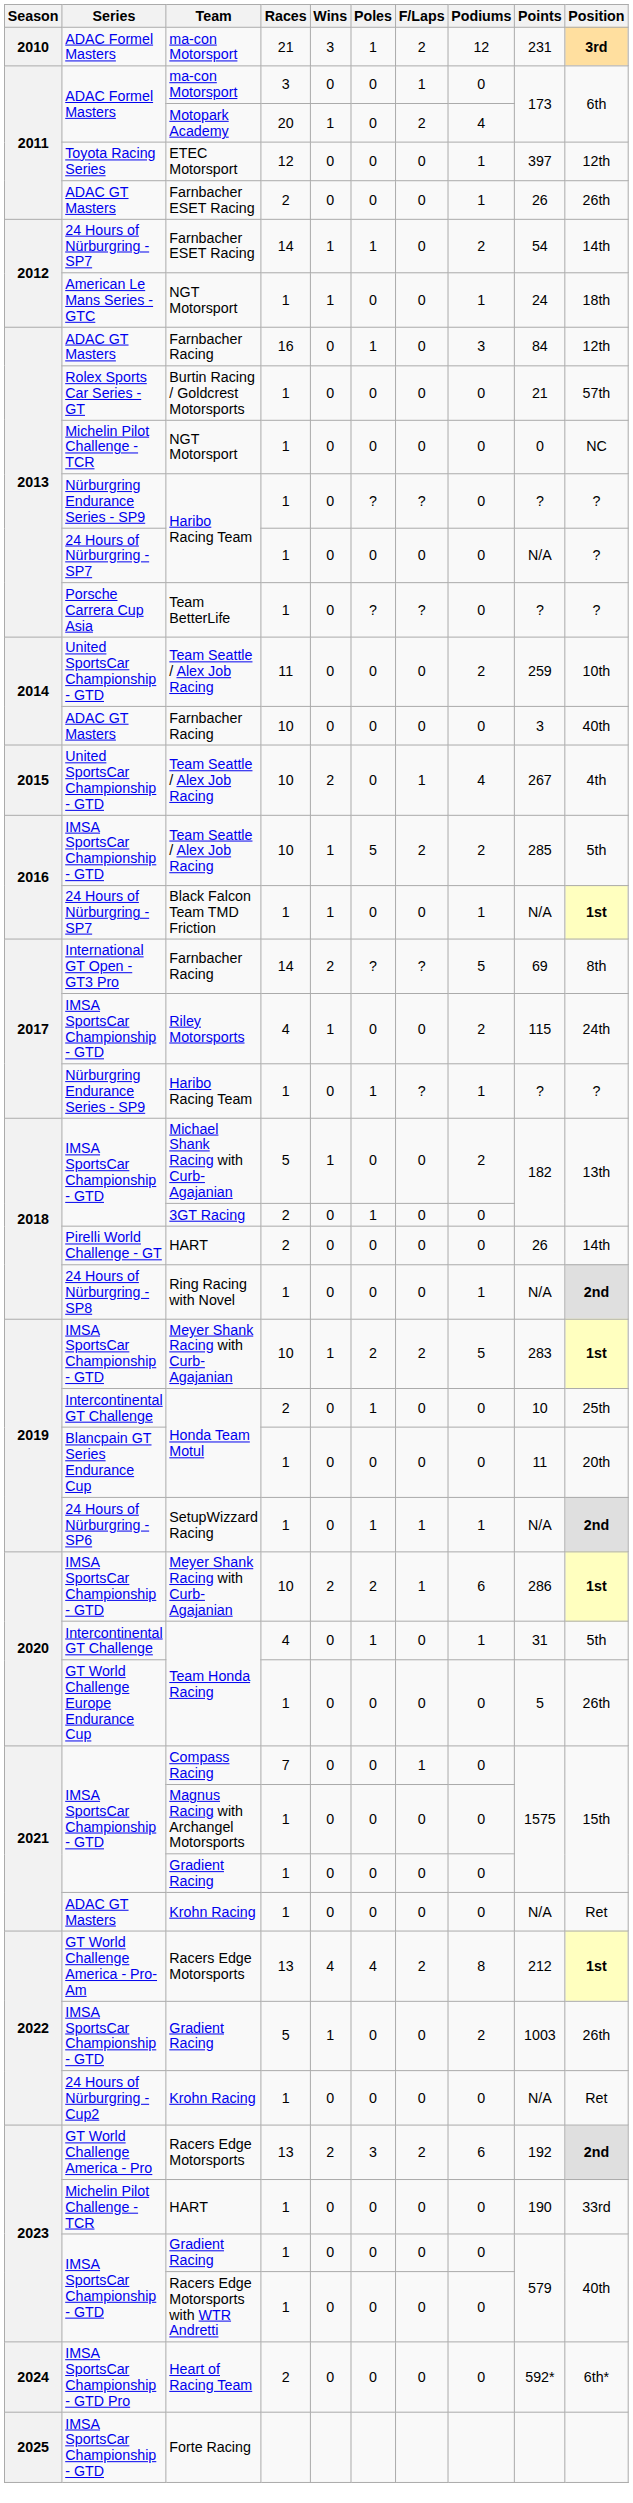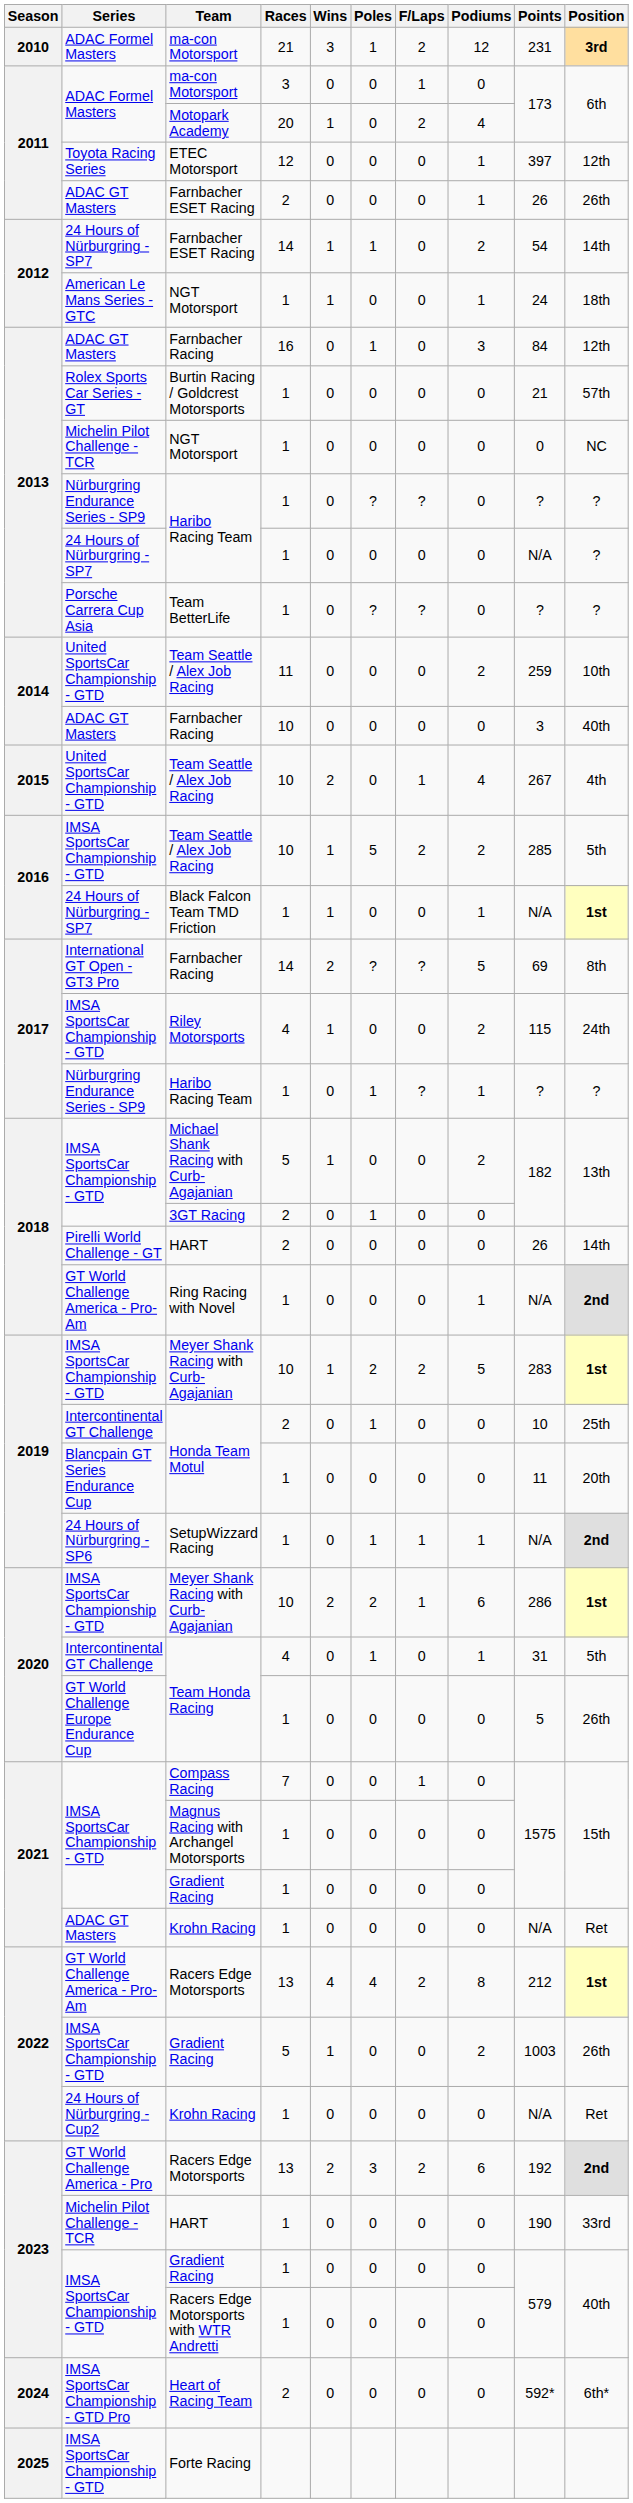Ring Racing with Novel | Series: 24 Hours of Nürburgring - SP8 -> GT World Challenge America - Pro-Am
